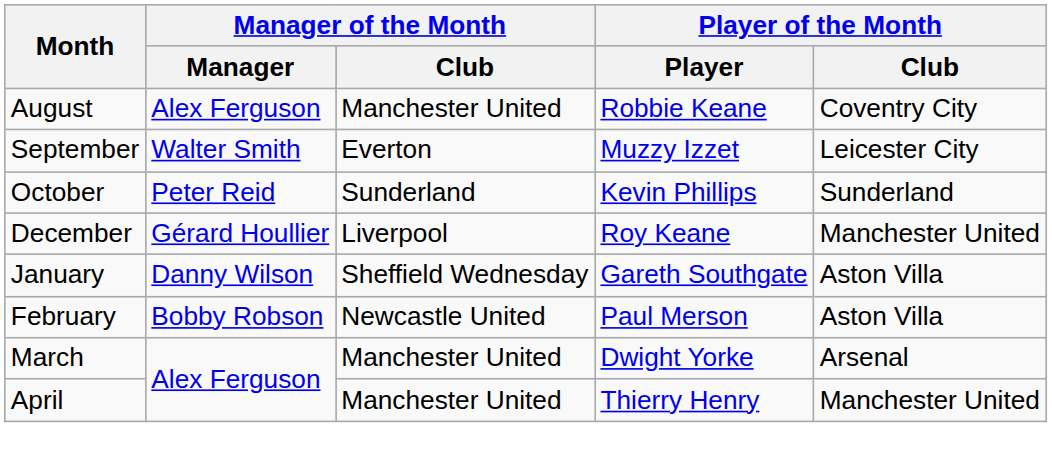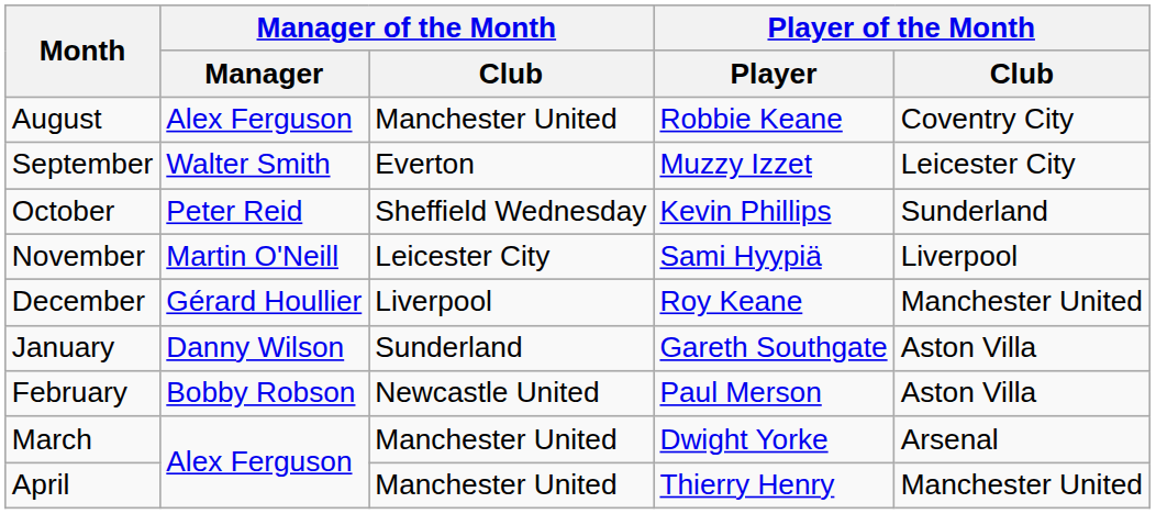October | Manager of the Month / Club: Sunderland -> Sheffield Wednesday
+ row: November | Martin O'Neill | Leicester City | Sami Hyypiä | Liverpool
January | Manager of the Month / Club: Sheffield Wednesday -> Sunderland
